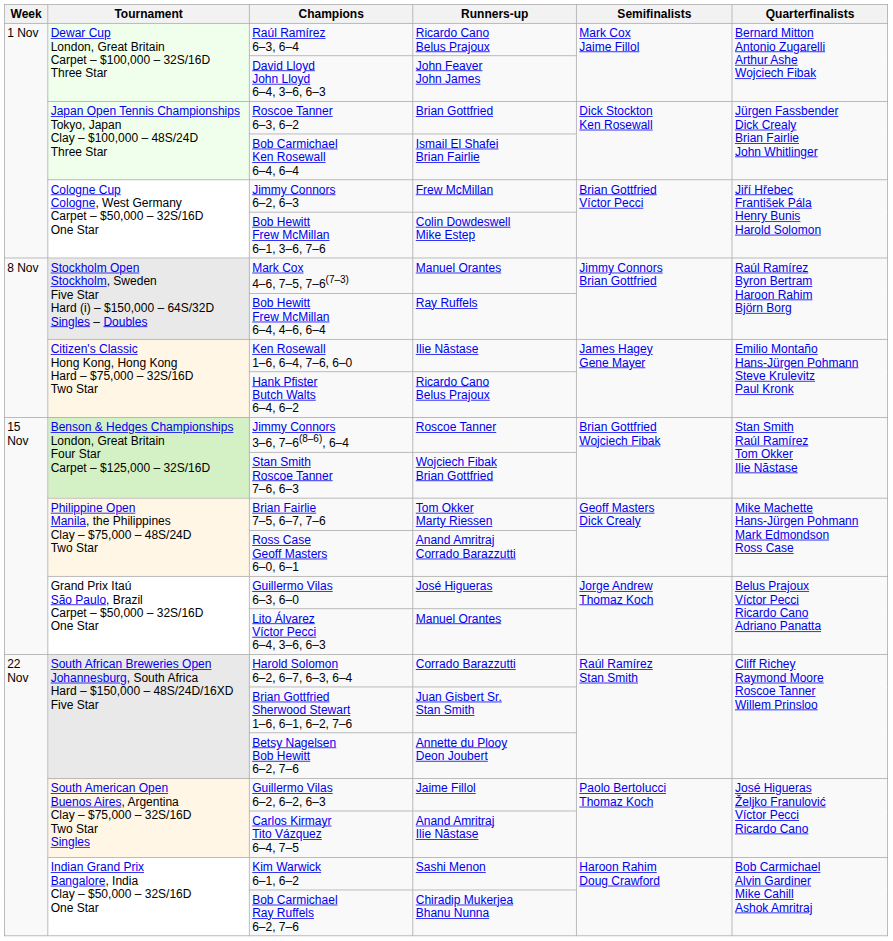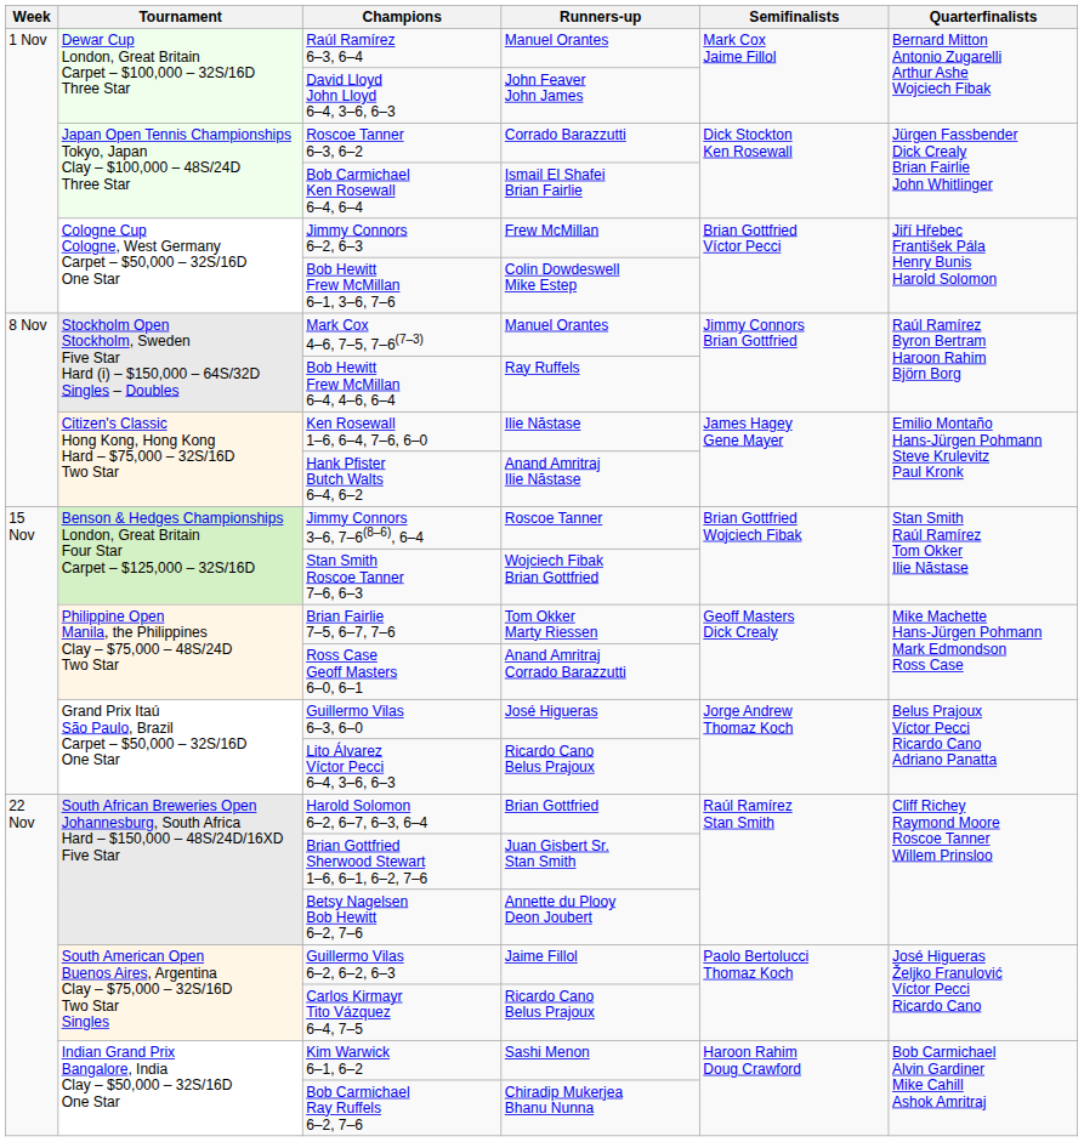Raúl Ramírez 6–3, 6–4 | Runners-up: Ricardo Cano Belus Prajoux -> Manuel Orantes
Roscoe Tanner 6–3, 6–2 | Runners-up: Brian Gottfried -> Corrado Barazzutti
Hank Pfister Butch Walts 6–4, 6–2 | Runners-up: Ricardo Cano Belus Prajoux -> Anand Amritraj Ilie Năstase
Lito Álvarez Víctor Pecci 6–4, 3–6, 6–3 | Runners-up: Manuel Orantes -> Ricardo Cano Belus Prajoux
Harold Solomon 6–2, 6–7, 6–3, 6–4 | Runners-up: Corrado Barazzutti -> Brian Gottfried
Carlos Kirmayr Tito Vázquez 6–4, 7–5 | Runners-up: Anand Amritraj Ilie Năstase -> Ricardo Cano Belus Prajoux
